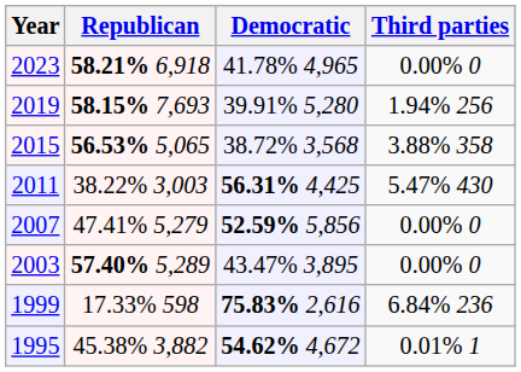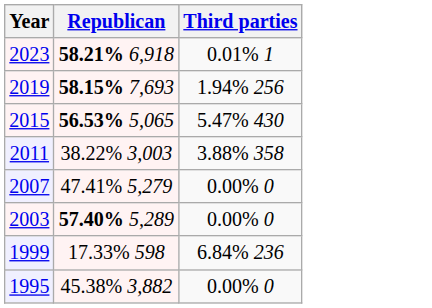- column: Democratic | 41.78% 4,965 | 39.91% 5,280 | 38.72% 3,568 | 56.31% 4,425 | 52.59% 5,856 | 43.47% 3,895 | 75.83% 2,616 | 54.62% 4,672
2023 | Third parties: 0.00% 0 -> 0.01% 1
2015 | Third parties: 3.88% 358 -> 5.47% 430
2011 | Third parties: 5.47% 430 -> 3.88% 358
1995 | Third parties: 0.01% 1 -> 0.00% 0
